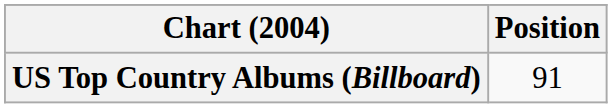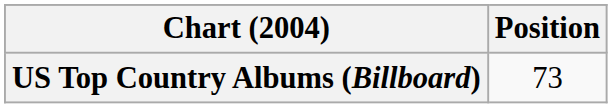US Top Country Albums (Billboard) | Position: 91 -> 73
